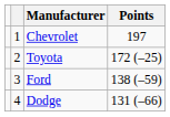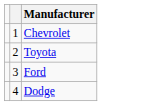- column: Points | 197 | 172 (–25) | 138 (–59) | 131 (–66)
